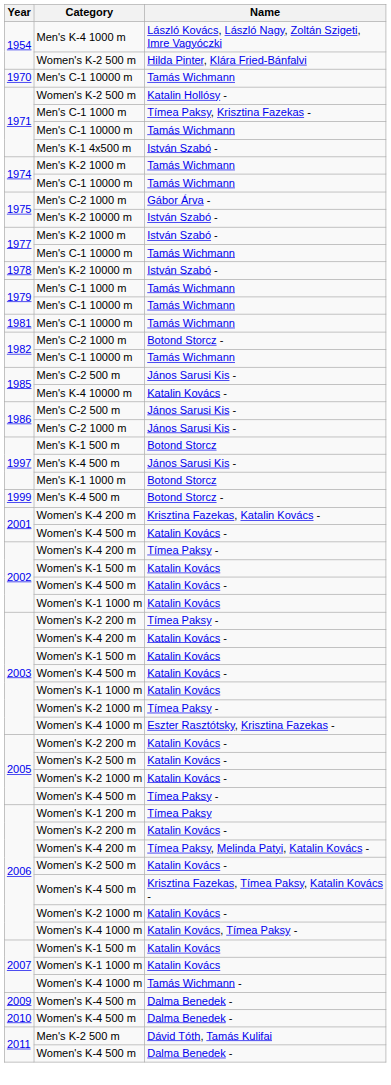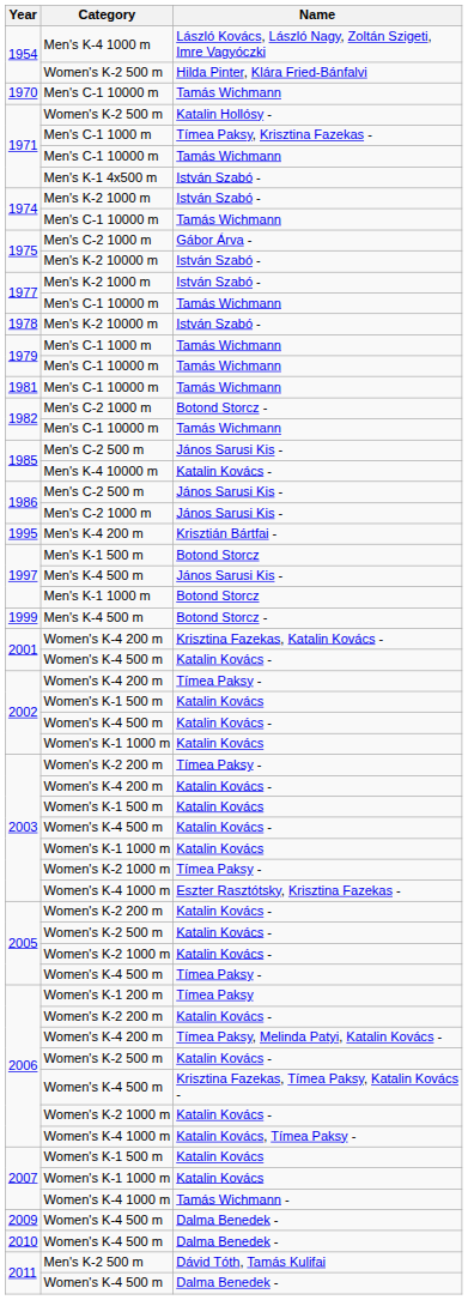1974 / Men's K-2 1000 m | Name: Tamás Wichmann -> István Szabó -
+ row: 1995 | Men's K-4 200 m | Krisztián Bártfai -
